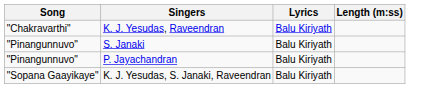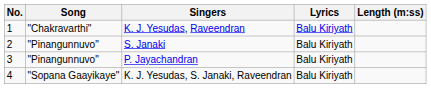+ column: No. | 1 | 2 | 3 | 4
